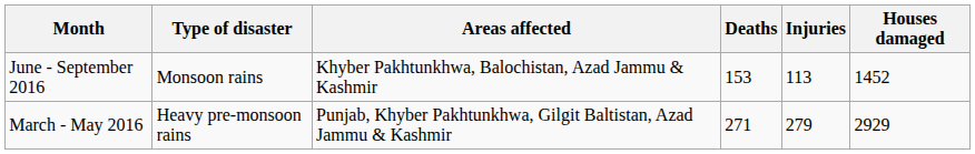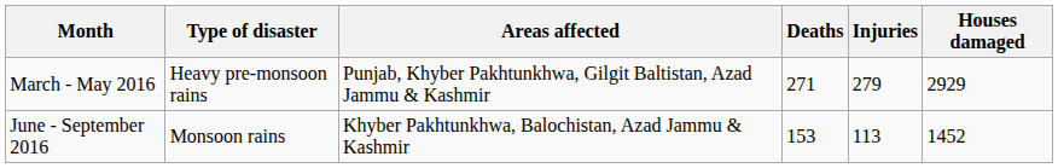rows swapped: March - May 2016 <-> June - September 2016
